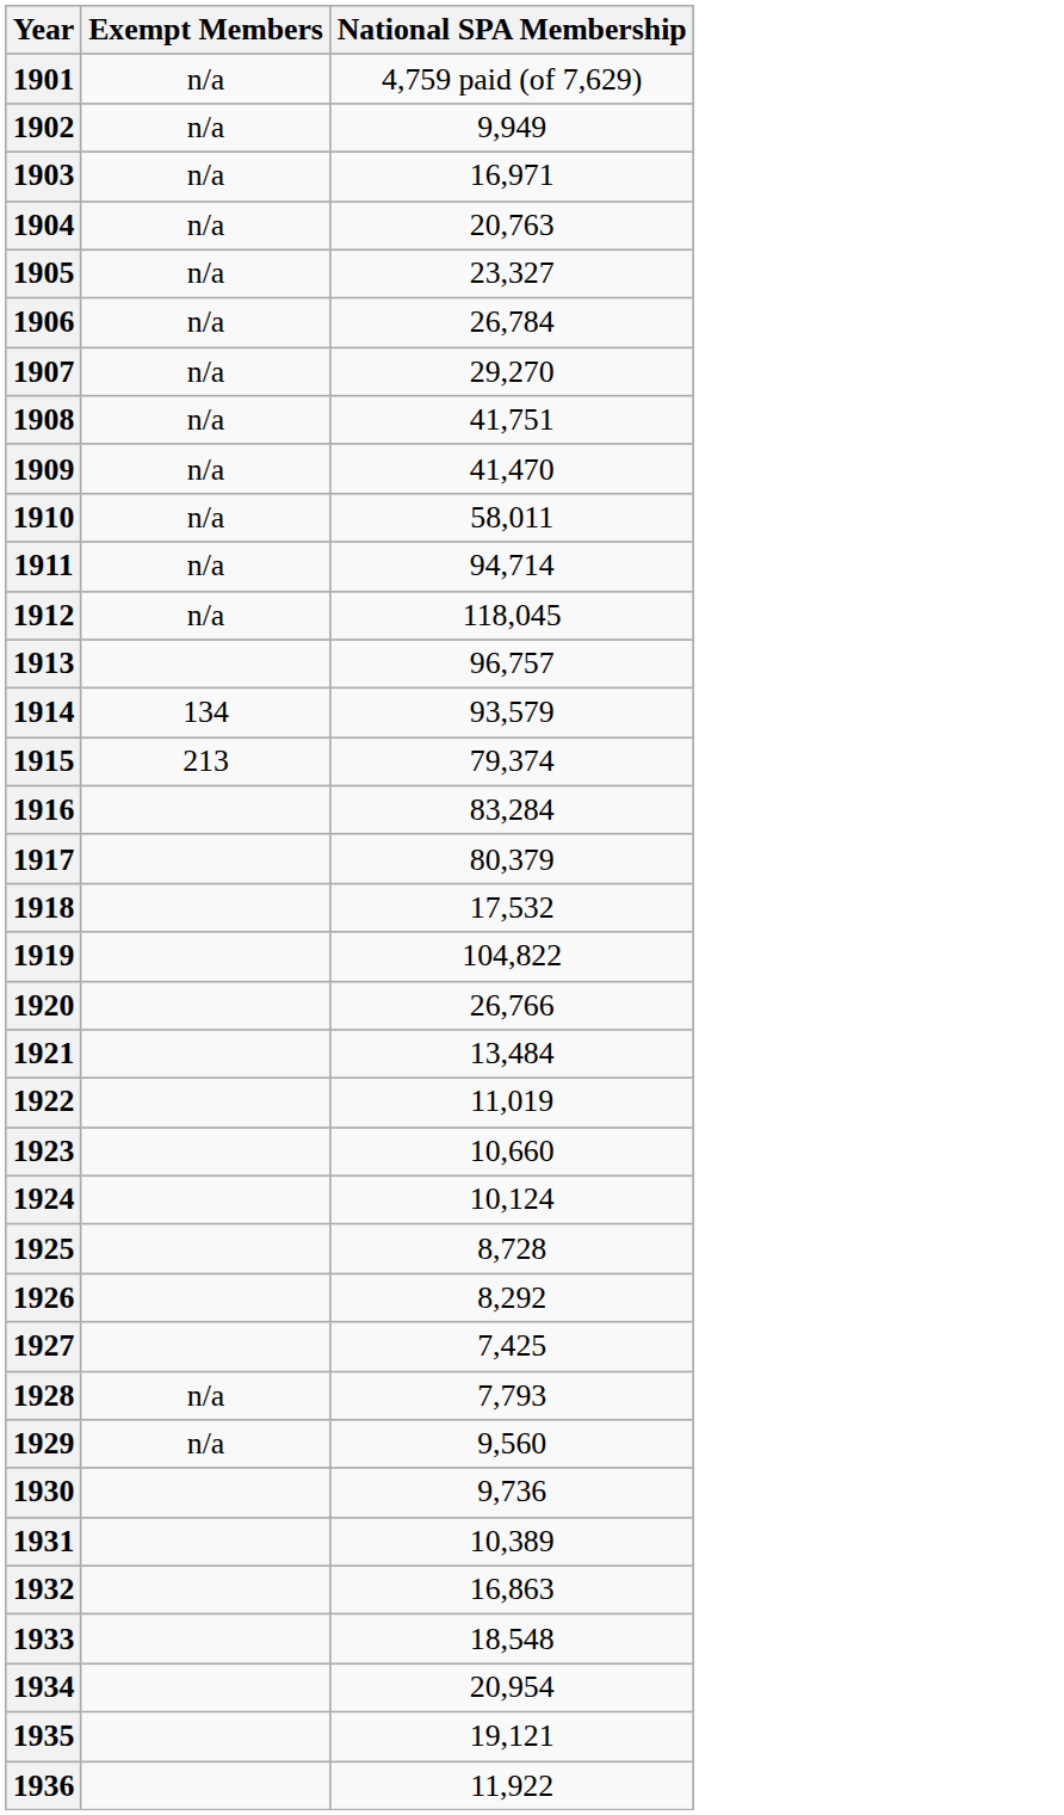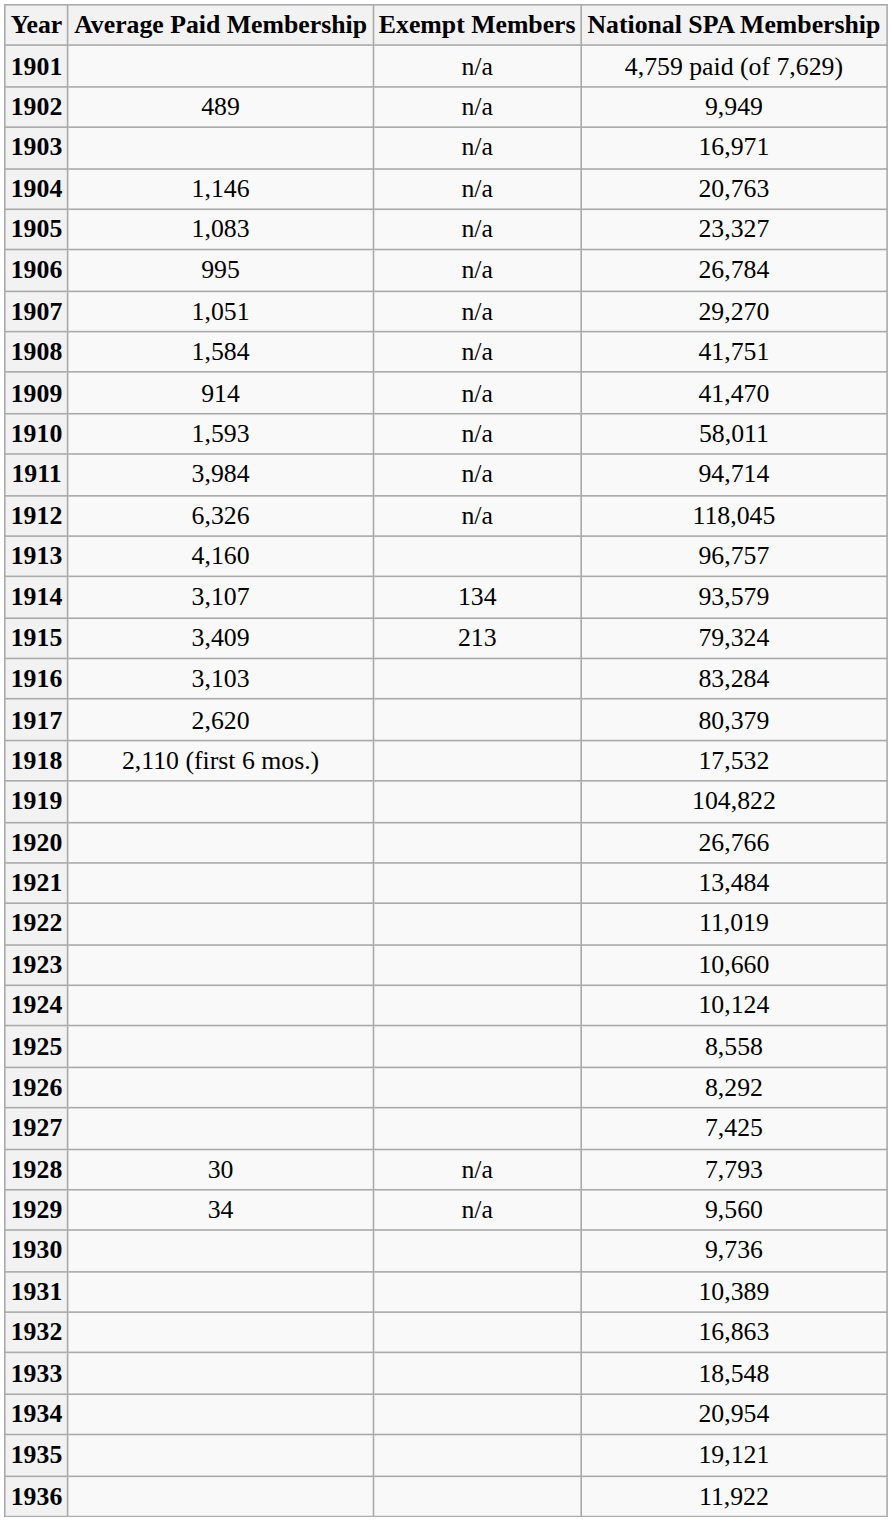+ column: Average Paid Membership | 489 | 1,146 | 1,083 | 995 | 1,051 | 1,584 | 914 | 1,593 | 3,984 | 6,326 | 4,160 | 3,107 | 3,409 | 3,103 | 2,620 | 2,110 (first 6 mos.) | 30 | 34
1915 | National SPA Membership: 79,374 -> 79,324
1925 | National SPA Membership: 8,728 -> 8,558
